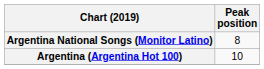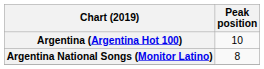rows swapped: Argentina (Argentina Hot 100) <-> Argentina National Songs (Monitor Latino)
